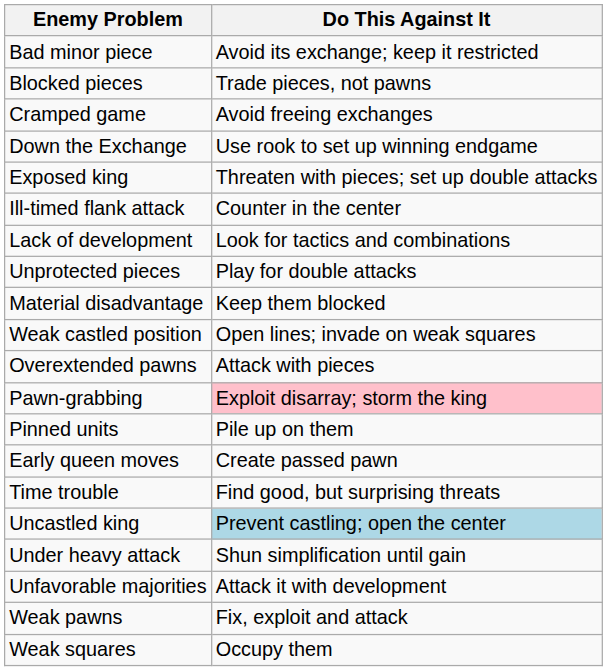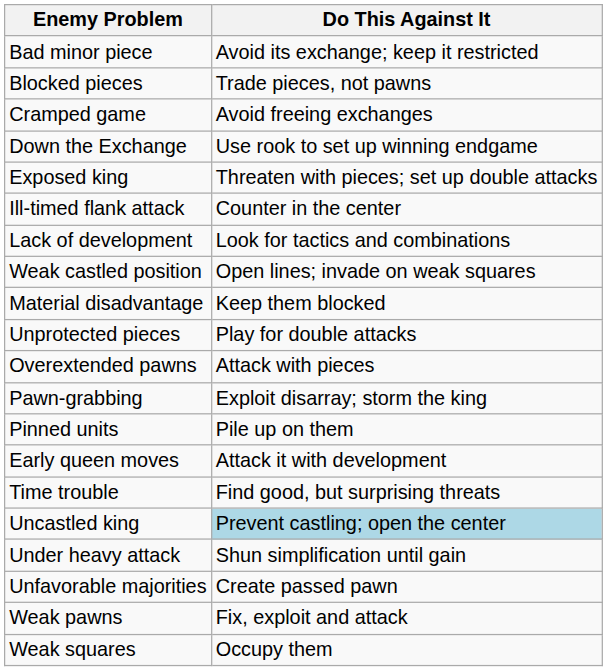rows swapped: Unprotected pieces <-> Weak castled position
Pawn-grabbing | Do This Against It: pink background -> no background
Early queen moves | Do This Against It: Create passed pawn -> Attack it with development
Unfavorable majorities | Do This Against It: Attack it with development -> Create passed pawn
